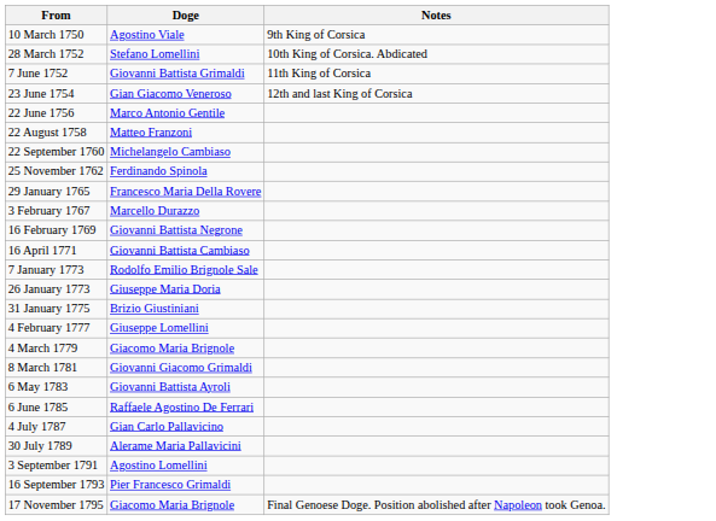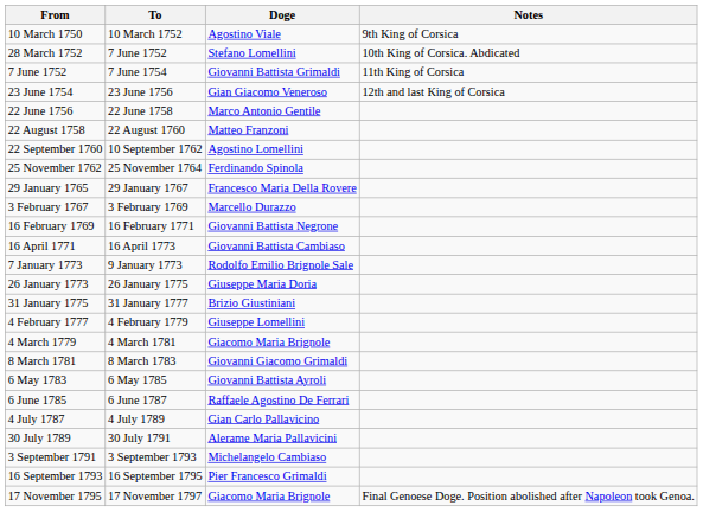+ column: To | 10 March 1752 | 7 June 1752 | 7 June 1754 | 23 June 1756 | 22 June 1758 | 22 August 1760 | 10 September 1762 | 25 November 1764 | 29 January 1767 | 3 February 1769 | 16 February 1771 | 16 April 1773 | 9 January 1773 | 26 January 1775 | 31 January 1777 | 4 February 1779 | 4 March 1781 | 8 March 1783 | 6 May 1785 | 6 June 1787 | 4 July 1789 | 30 July 1791 | 3 September 1793 | 16 September 1795 | 17 November 1797
22 September 1760 | Doge: Michelangelo Cambiaso -> Agostino Lomellini
3 September 1791 | Doge: Agostino Lomellini -> Michelangelo Cambiaso
